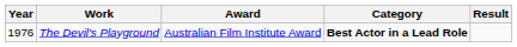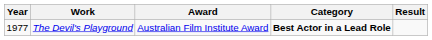The Devil's Playground | Year: 1976 -> 1977
